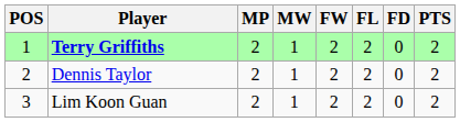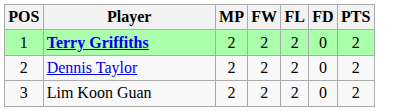- column: MW | 1 | 1 | 1
